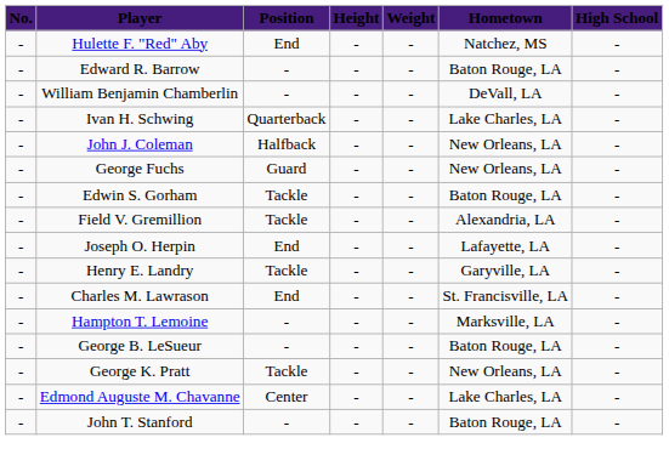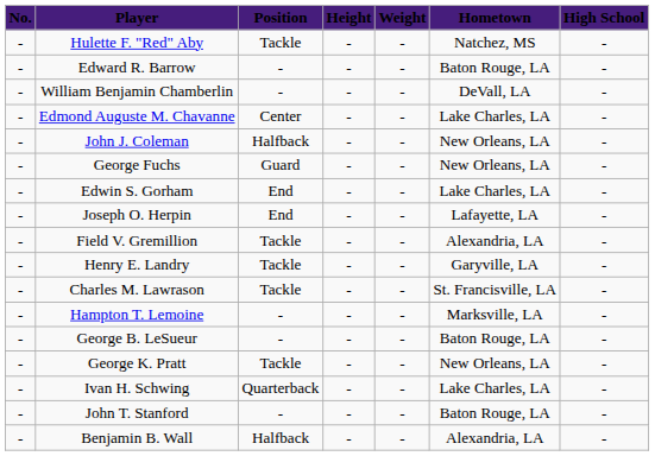Hulette F. "Red" Aby | Position: End -> Tackle
rows swapped: Edmond Auguste M. Chavanne <-> Ivan H. Schwing
Edwin S. Gorham | Position: Tackle -> End
Edwin S. Gorham | Hometown: Baton Rouge, LA -> Lake Charles, LA
rows swapped: Field V. Gremillion <-> Joseph O. Herpin
Charles M. Lawrason | Position: End -> Tackle
+ row: - | Benjamin B. Wall | Halfback | - | - | Alexandria, LA | -
